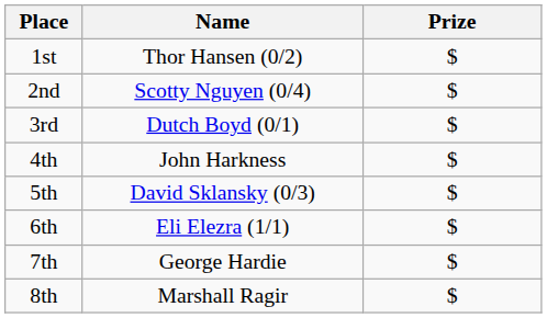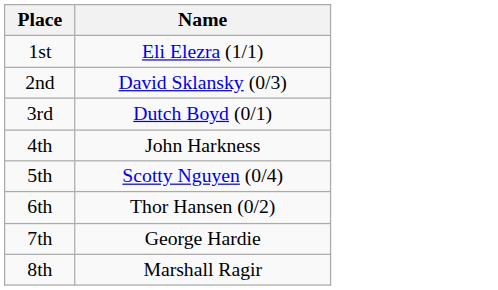- column: Prize | $ | $ | $ | $ | $ | $ | $ | $
1st | Name: Thor Hansen (0/2) -> Eli Elezra (1/1)
2nd | Name: Scotty Nguyen (0/4) -> David Sklansky (0/3)
5th | Name: David Sklansky (0/3) -> Scotty Nguyen (0/4)
6th | Name: Eli Elezra (1/1) -> Thor Hansen (0/2)
